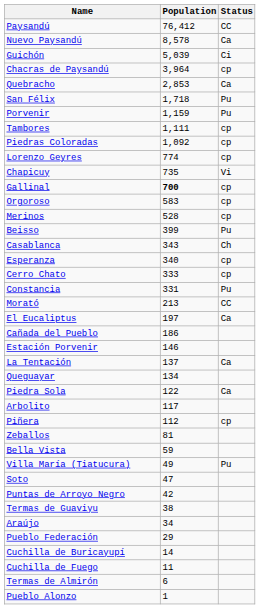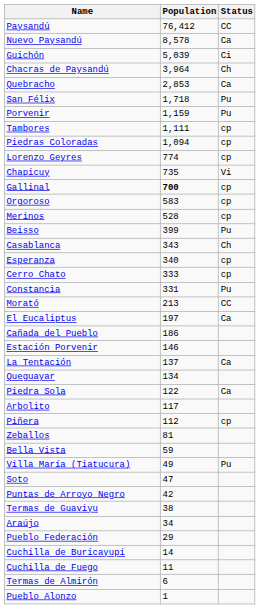Chacras de Paysandú | Status: cp -> Ch
Piedras Coloradas | Population: 1,092 -> 1,094
